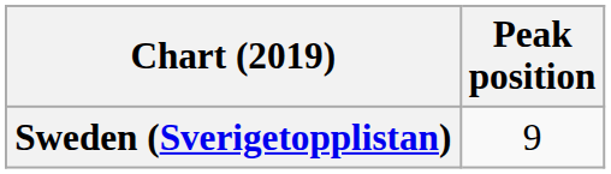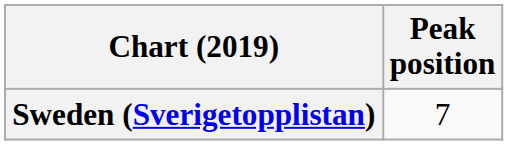Sweden (Sverigetopplistan) | Peak position: 9 -> 7
